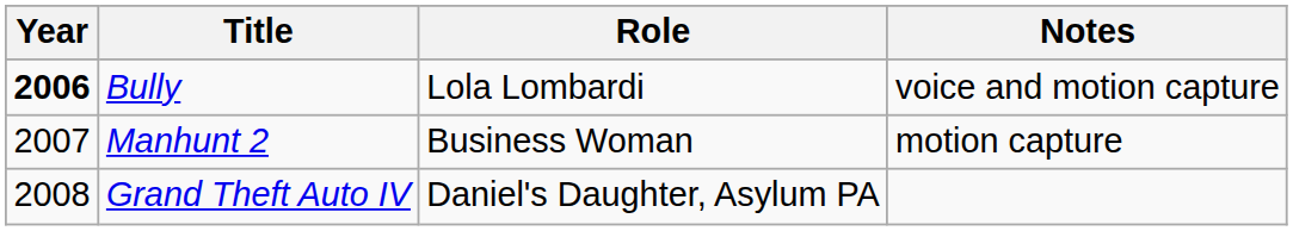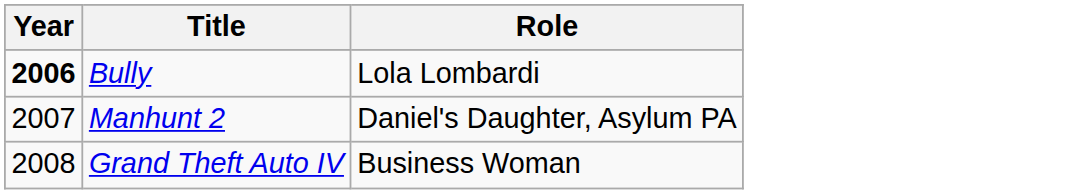- column: Notes | voice and motion capture | motion capture
Manhunt 2 | Role: Business Woman -> Daniel's Daughter, Asylum PA
Grand Theft Auto IV | Role: Daniel's Daughter, Asylum PA -> Business Woman
